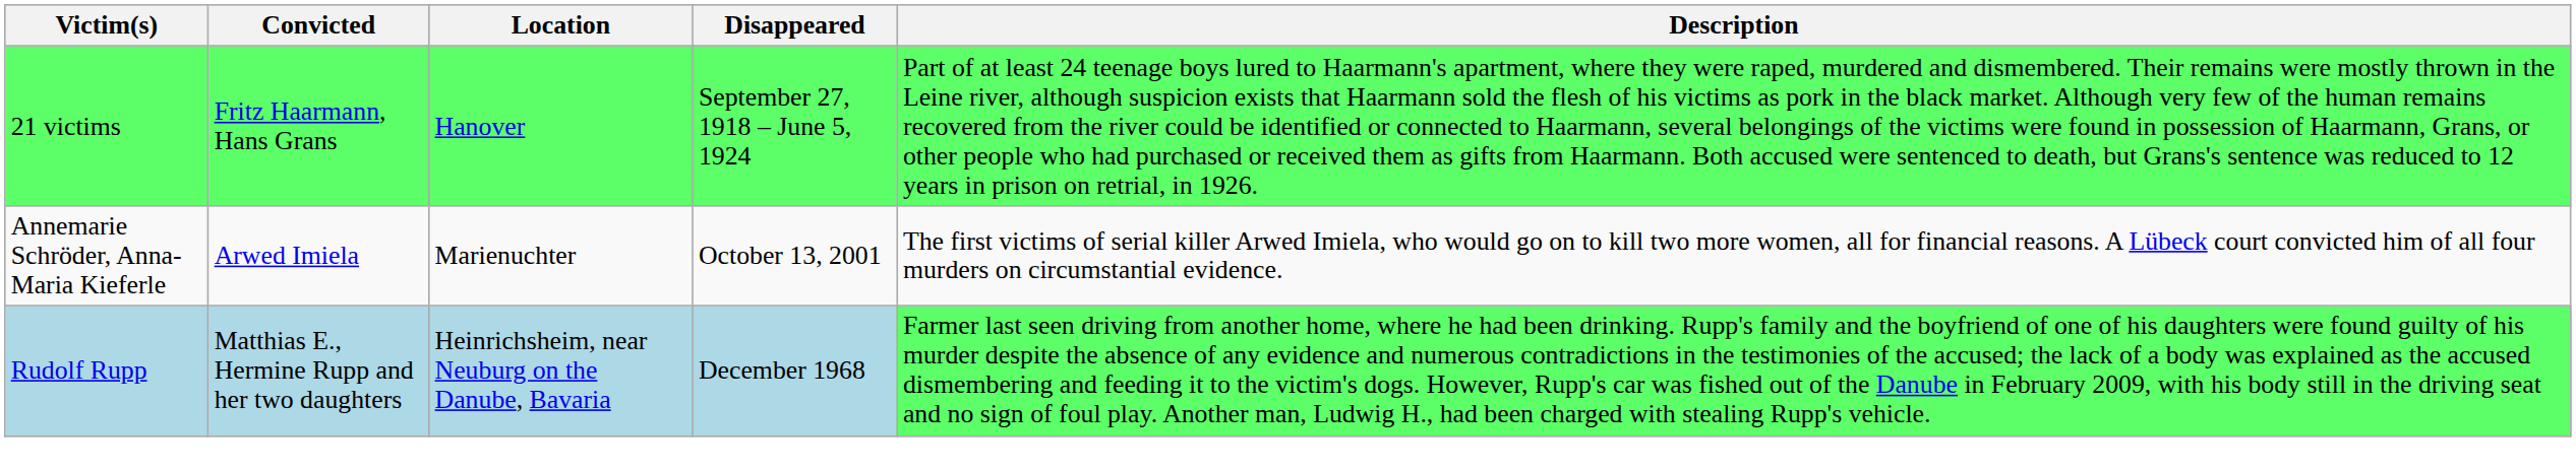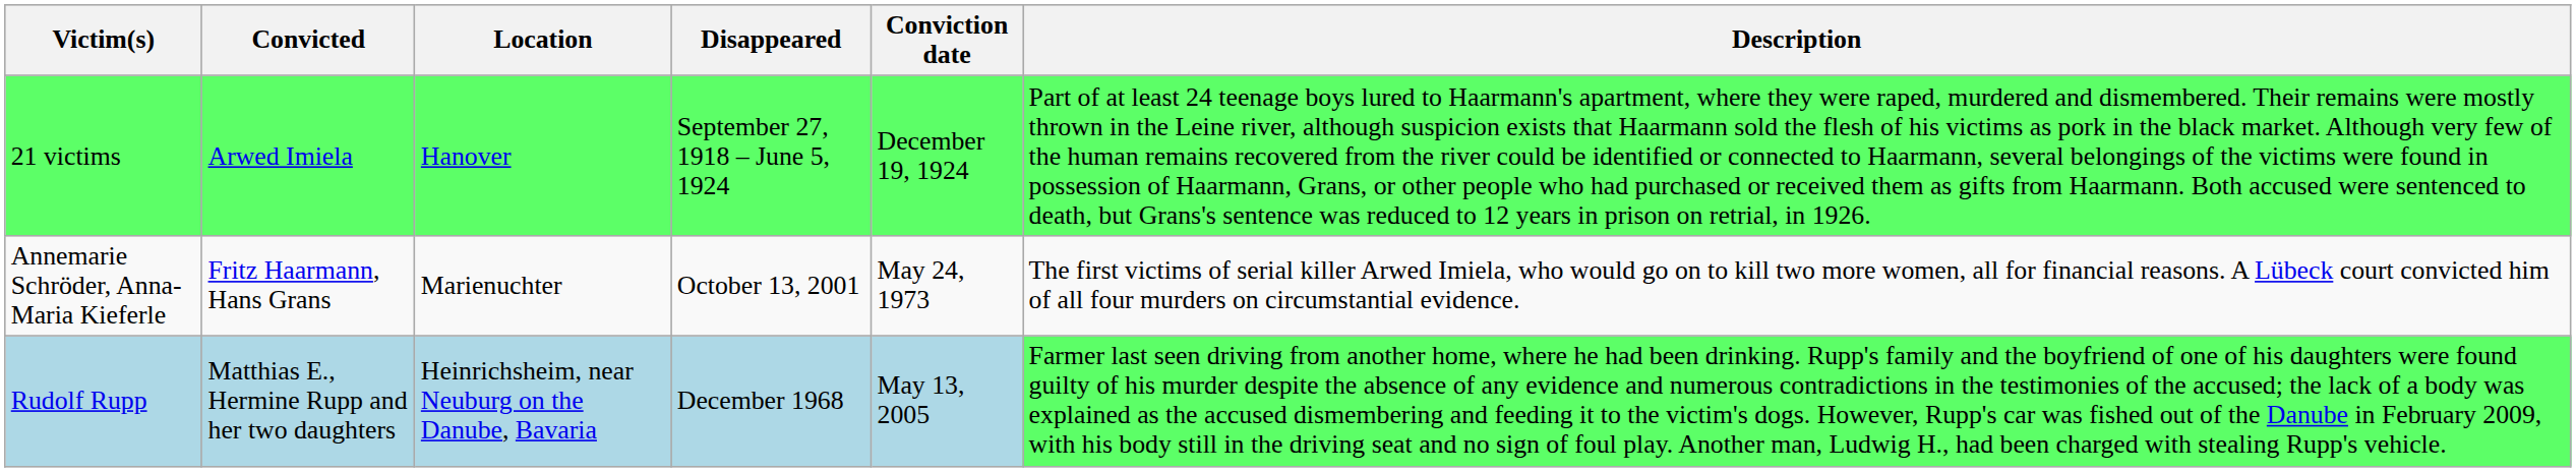+ column: Conviction date | December 19, 1924 | May 24, 1973 | May 13, 2005
21 victims | Convicted: Fritz Haarmann, Hans Grans -> Arwed Imiela
Annemarie Schröder, Anna-Maria Kieferle | Convicted: Arwed Imiela -> Fritz Haarmann, Hans Grans
